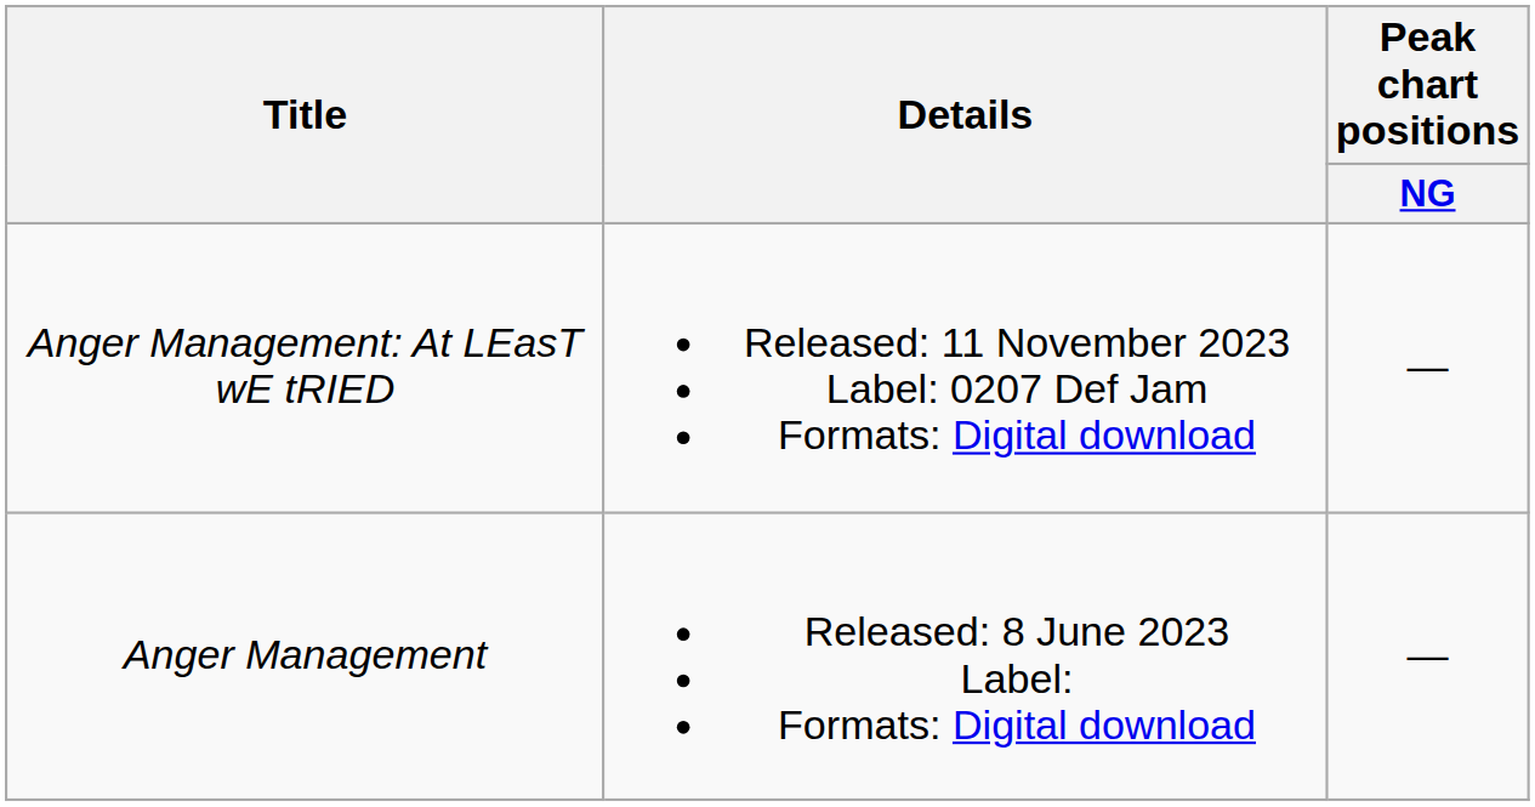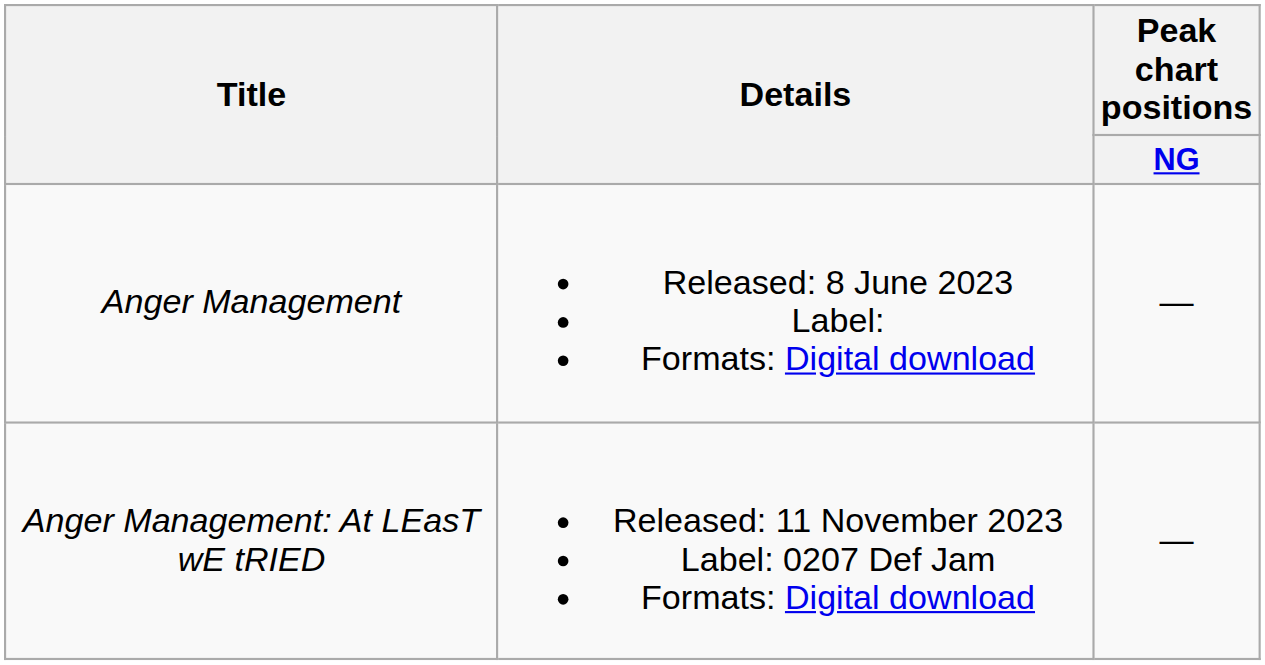rows swapped: Anger Management <-> Anger Management: At LEasT wE tRIED
